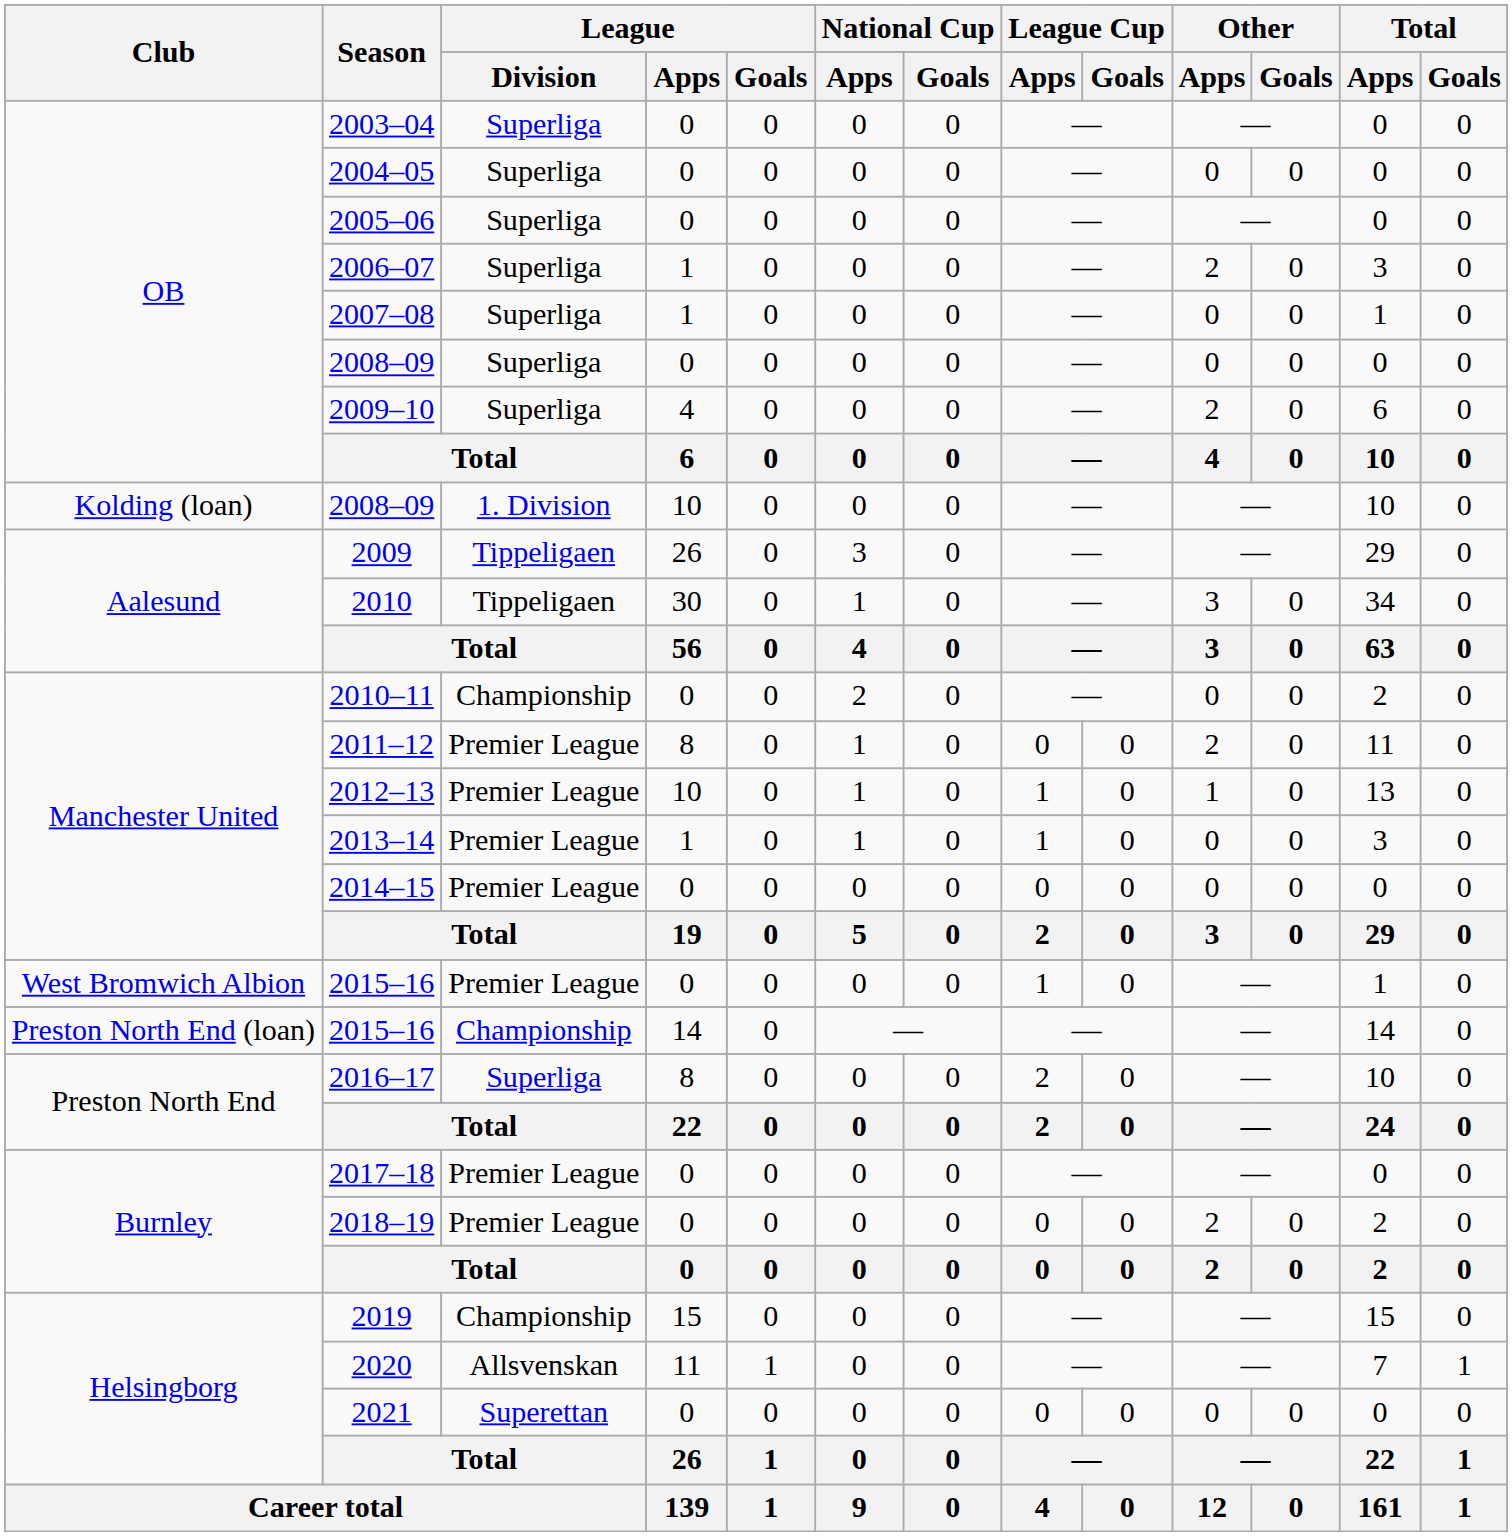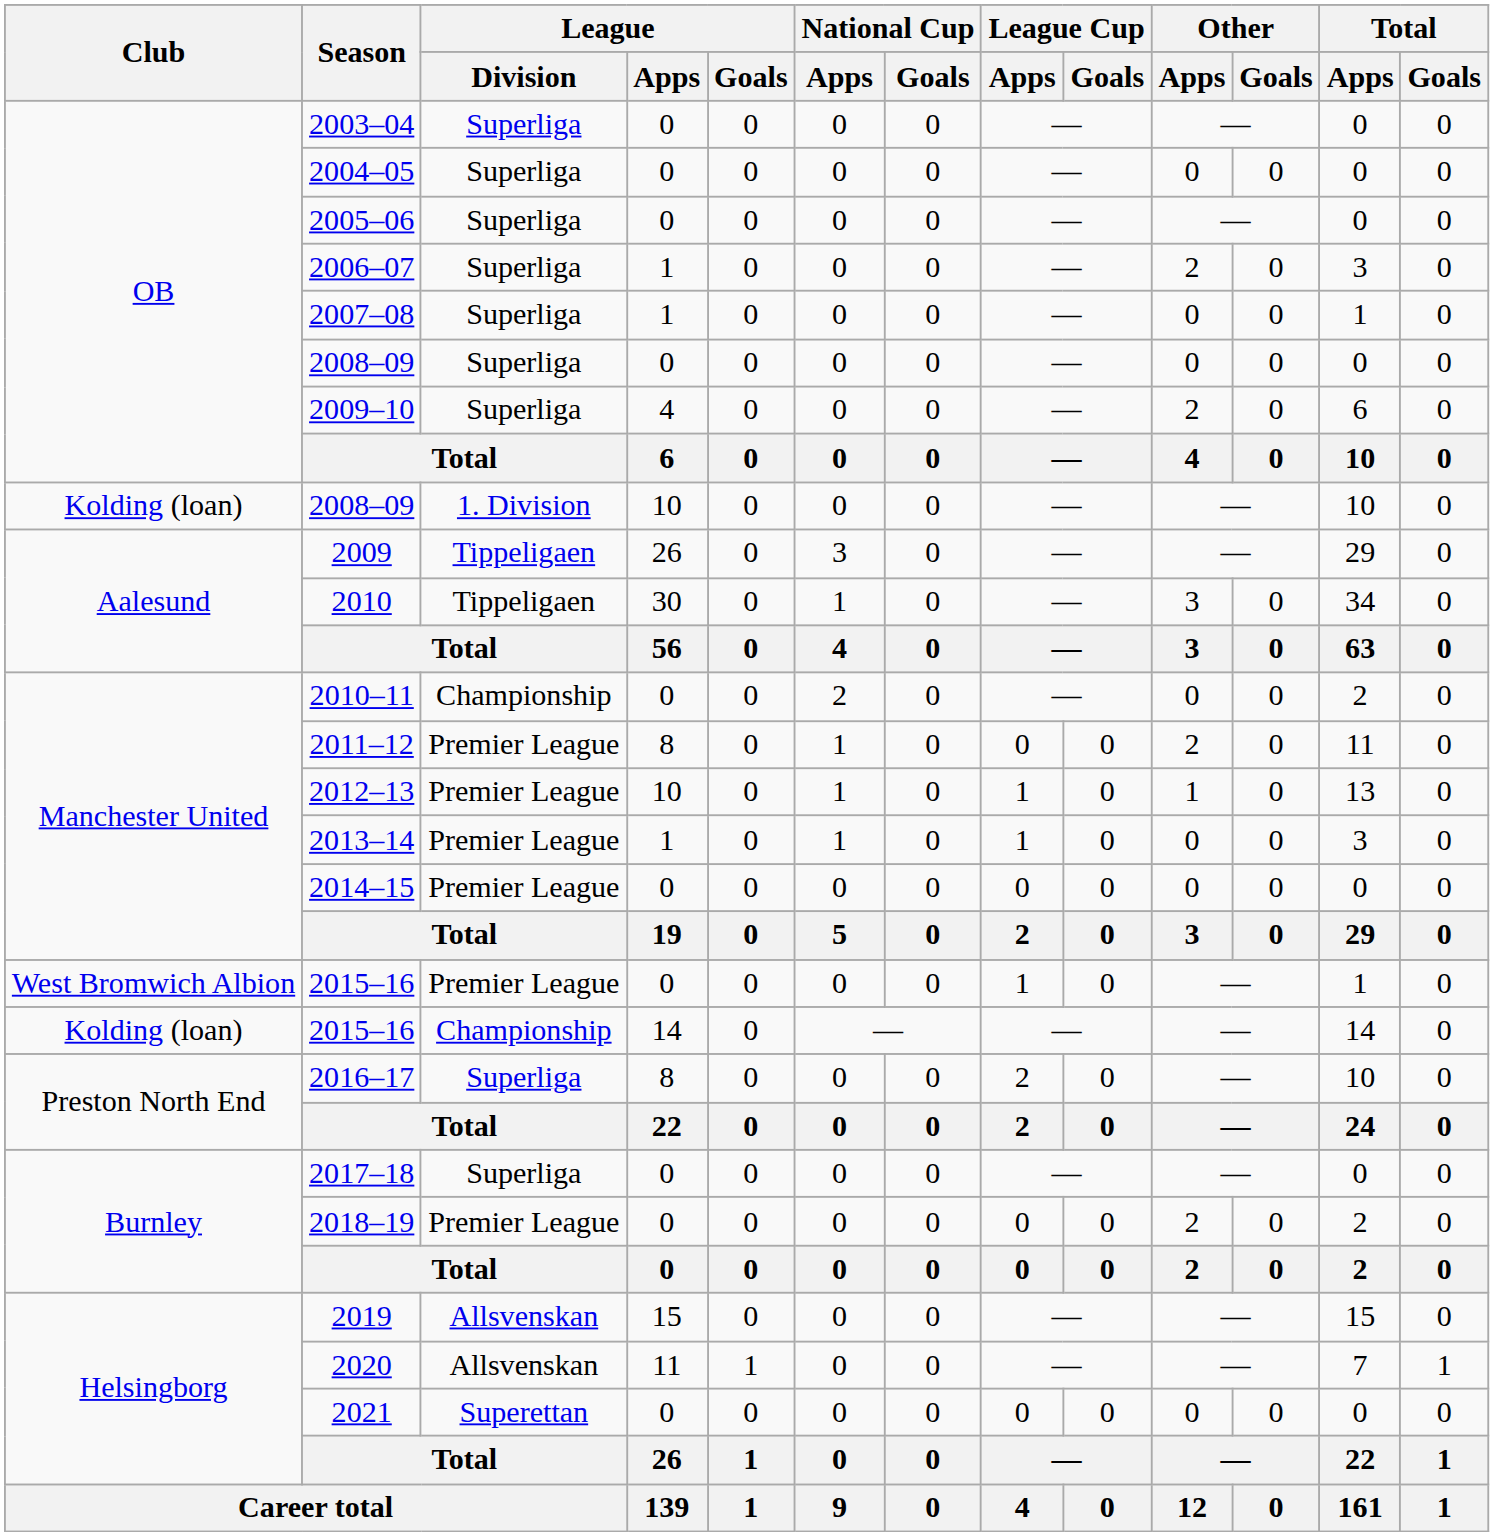2015–16 / 14 | Club: Preston North End (loan) -> Kolding (loan)
2017–18 | League / Division: Premier League -> Superliga
2019 | League / Division: Championship -> Allsvenskan
